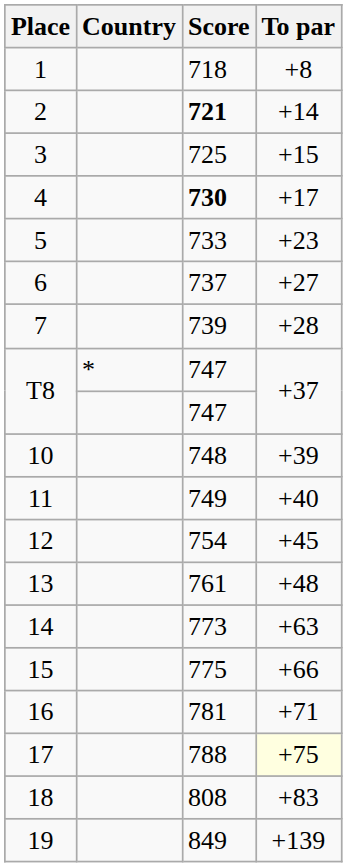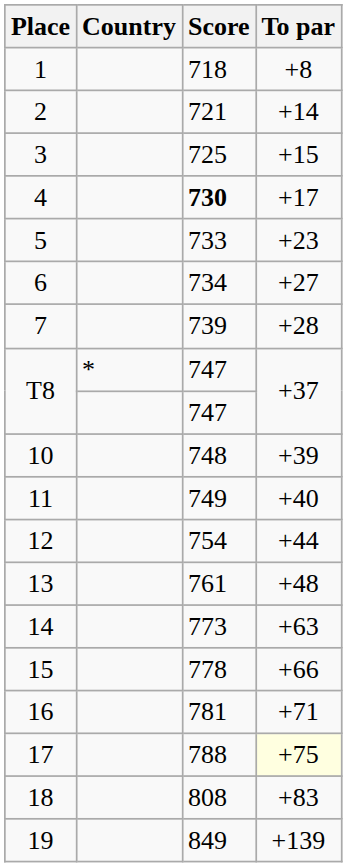2 | Score: bold -> normal
6 | Score: 737 -> 734
12 | To par: +45 -> +44
15 | Score: 775 -> 778
